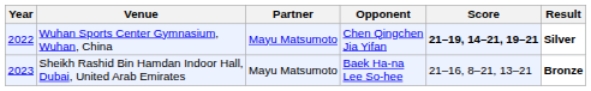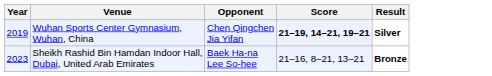- column: Partner | Mayu Matsumoto | Mayu Matsumoto
Wuhan Sports Center Gymnasium, Wuhan, China | Year: 2022 -> 2019
